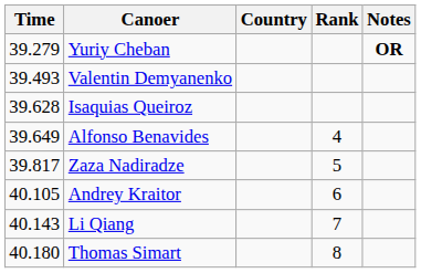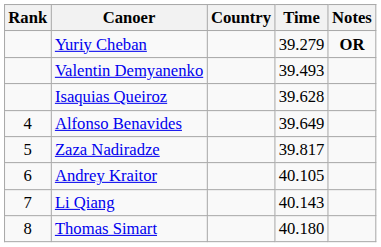columns swapped: Rank <-> Time
